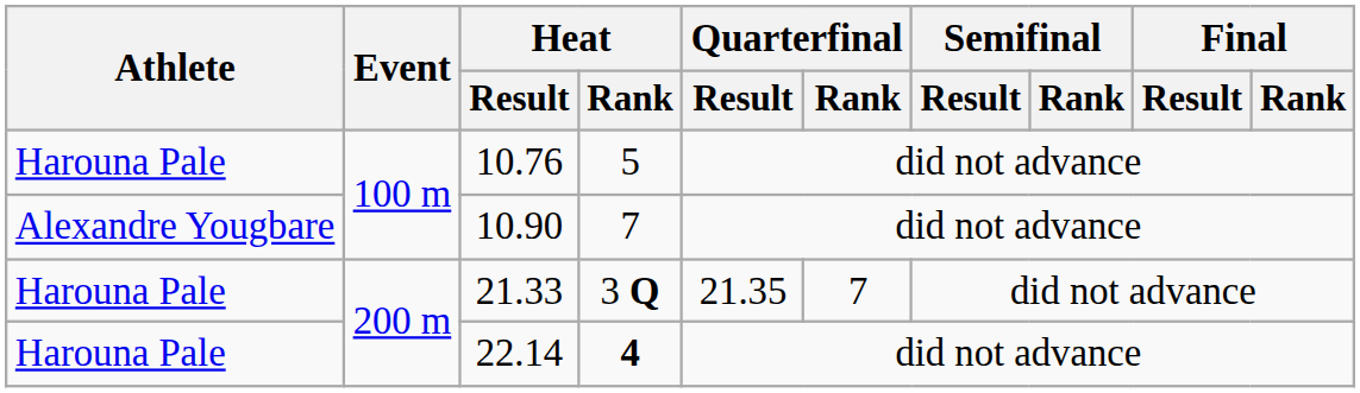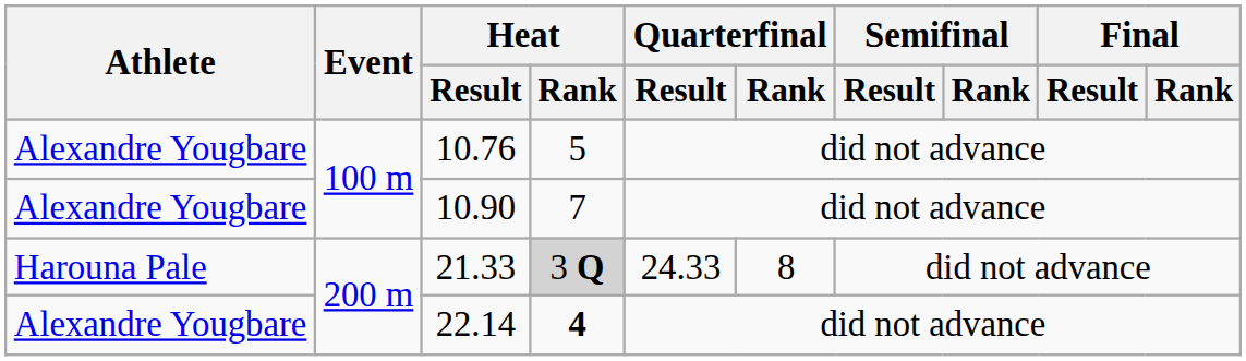10.76 | Athlete: Harouna Pale -> Alexandre Yougbare
21.33 | Heat / Rank: no background -> lightgrey background
21.33 | Quarterfinal / Result: 21.35 -> 24.33
21.33 | Quarterfinal / Rank: 7 -> 8
22.14 | Athlete: Harouna Pale -> Alexandre Yougbare
